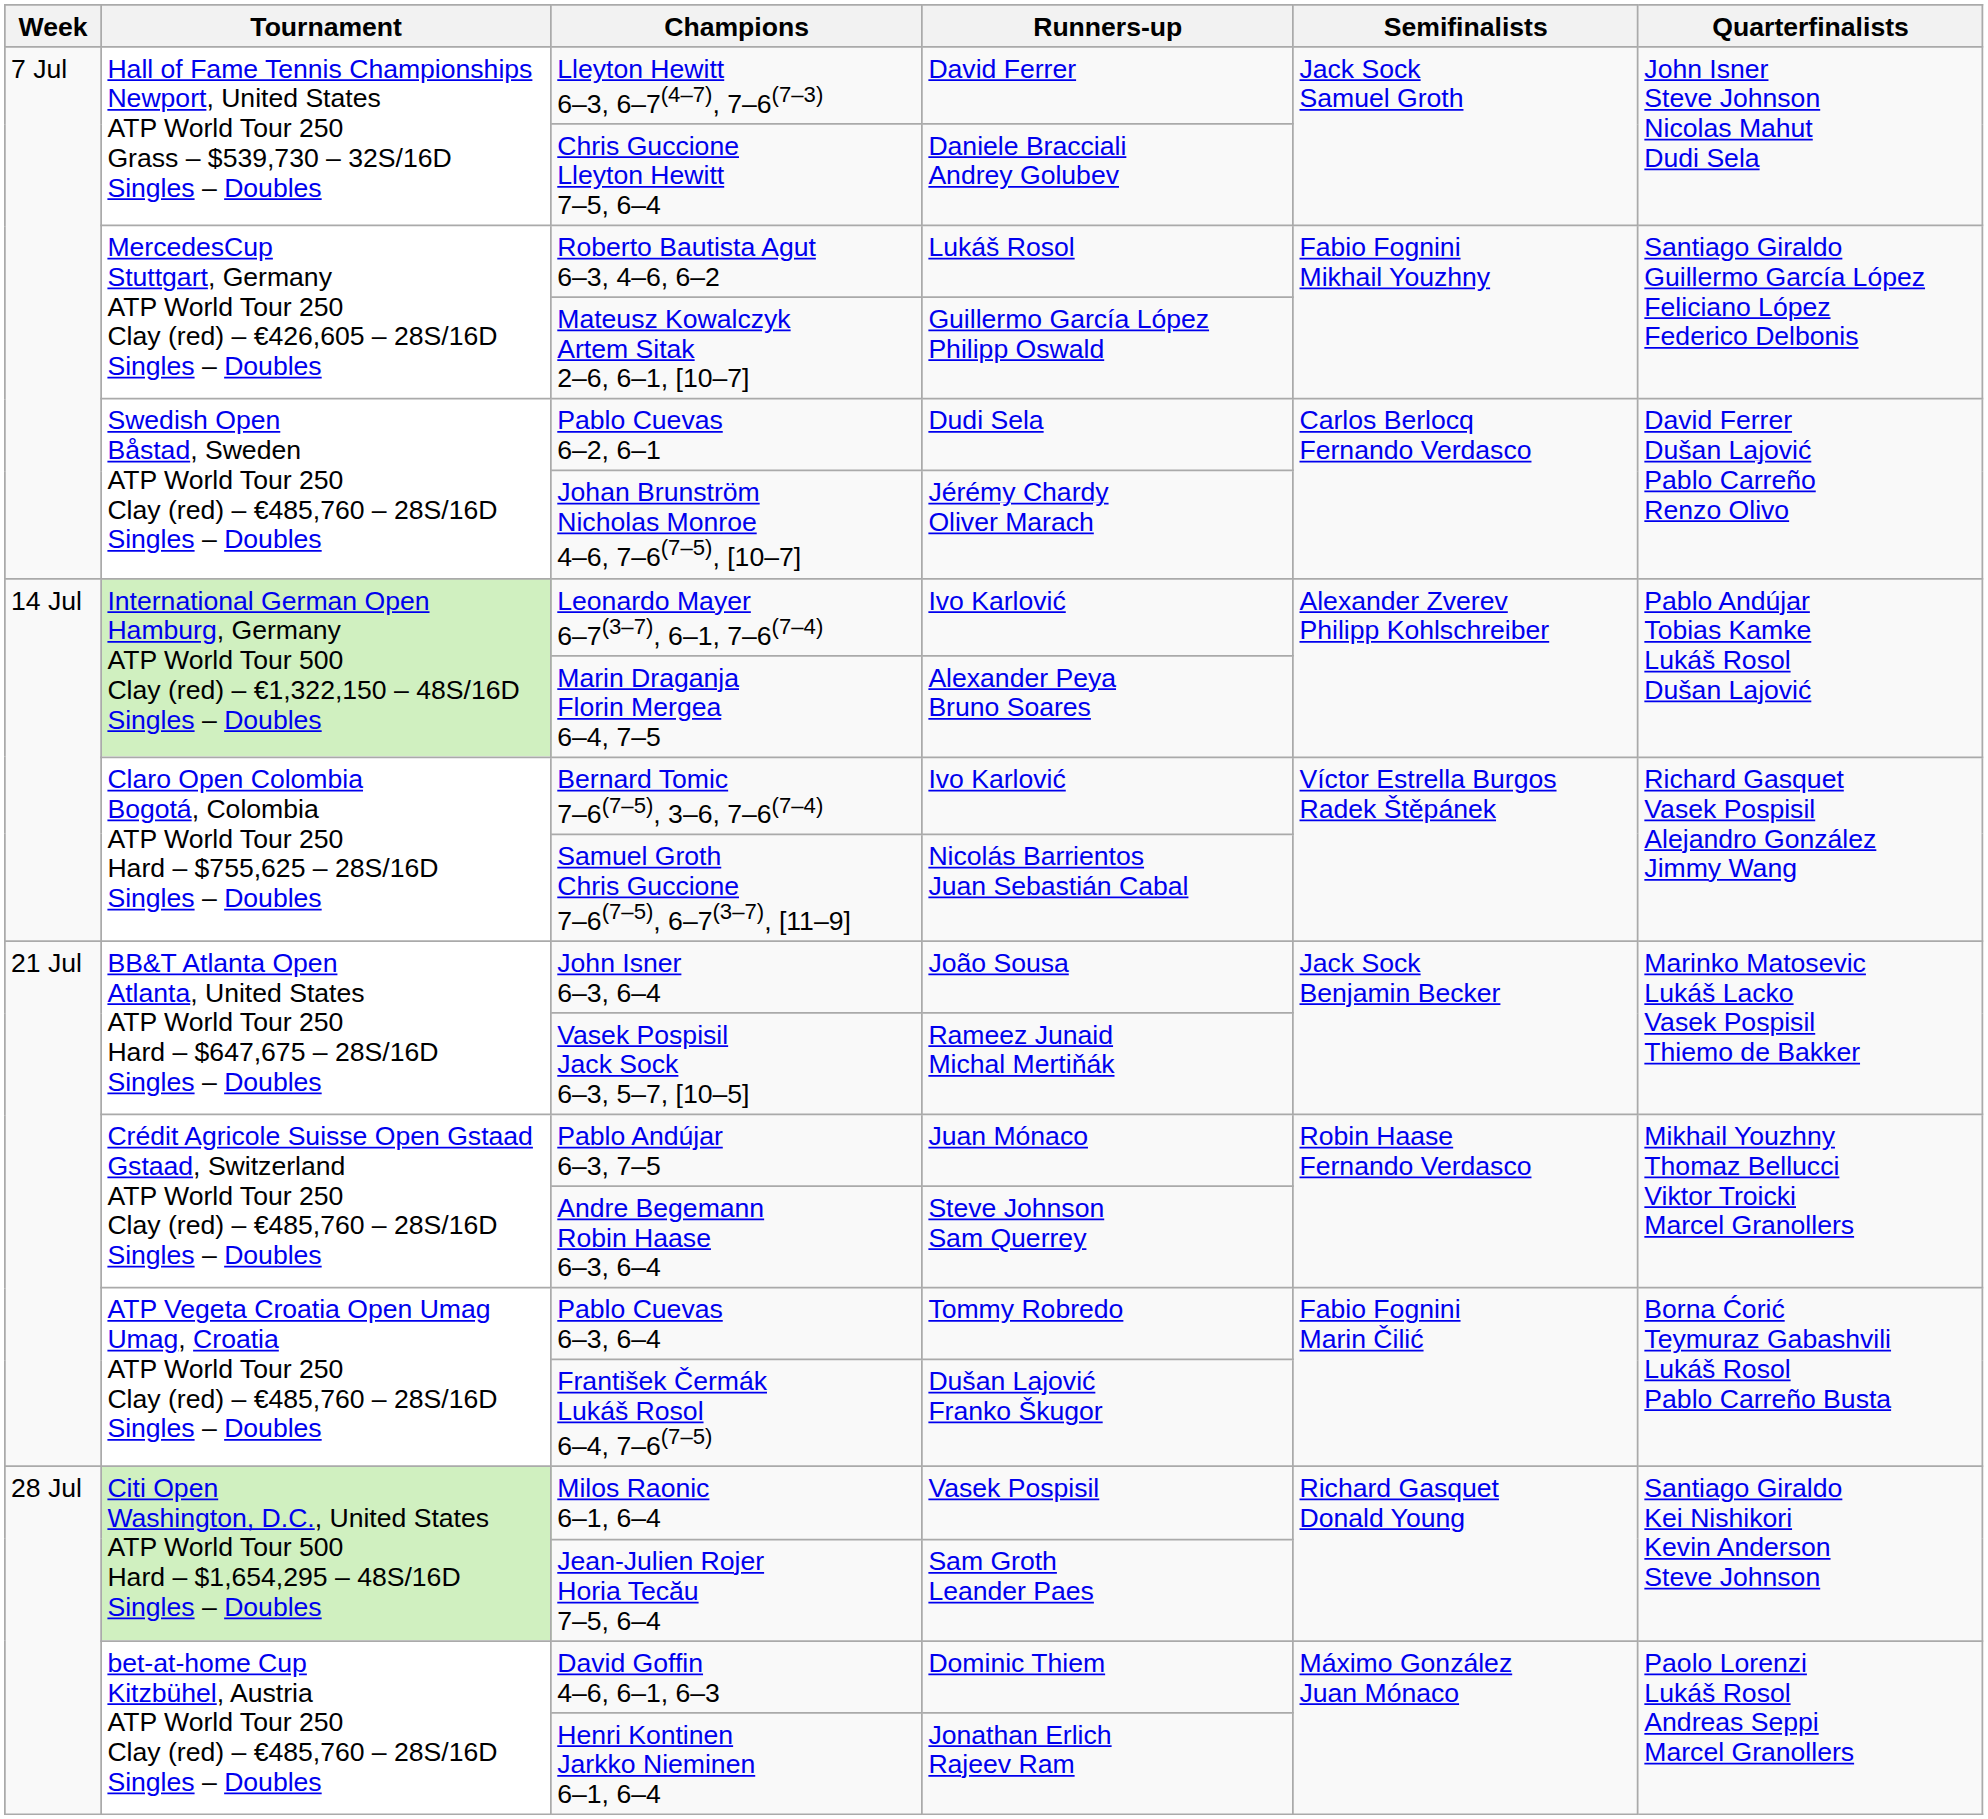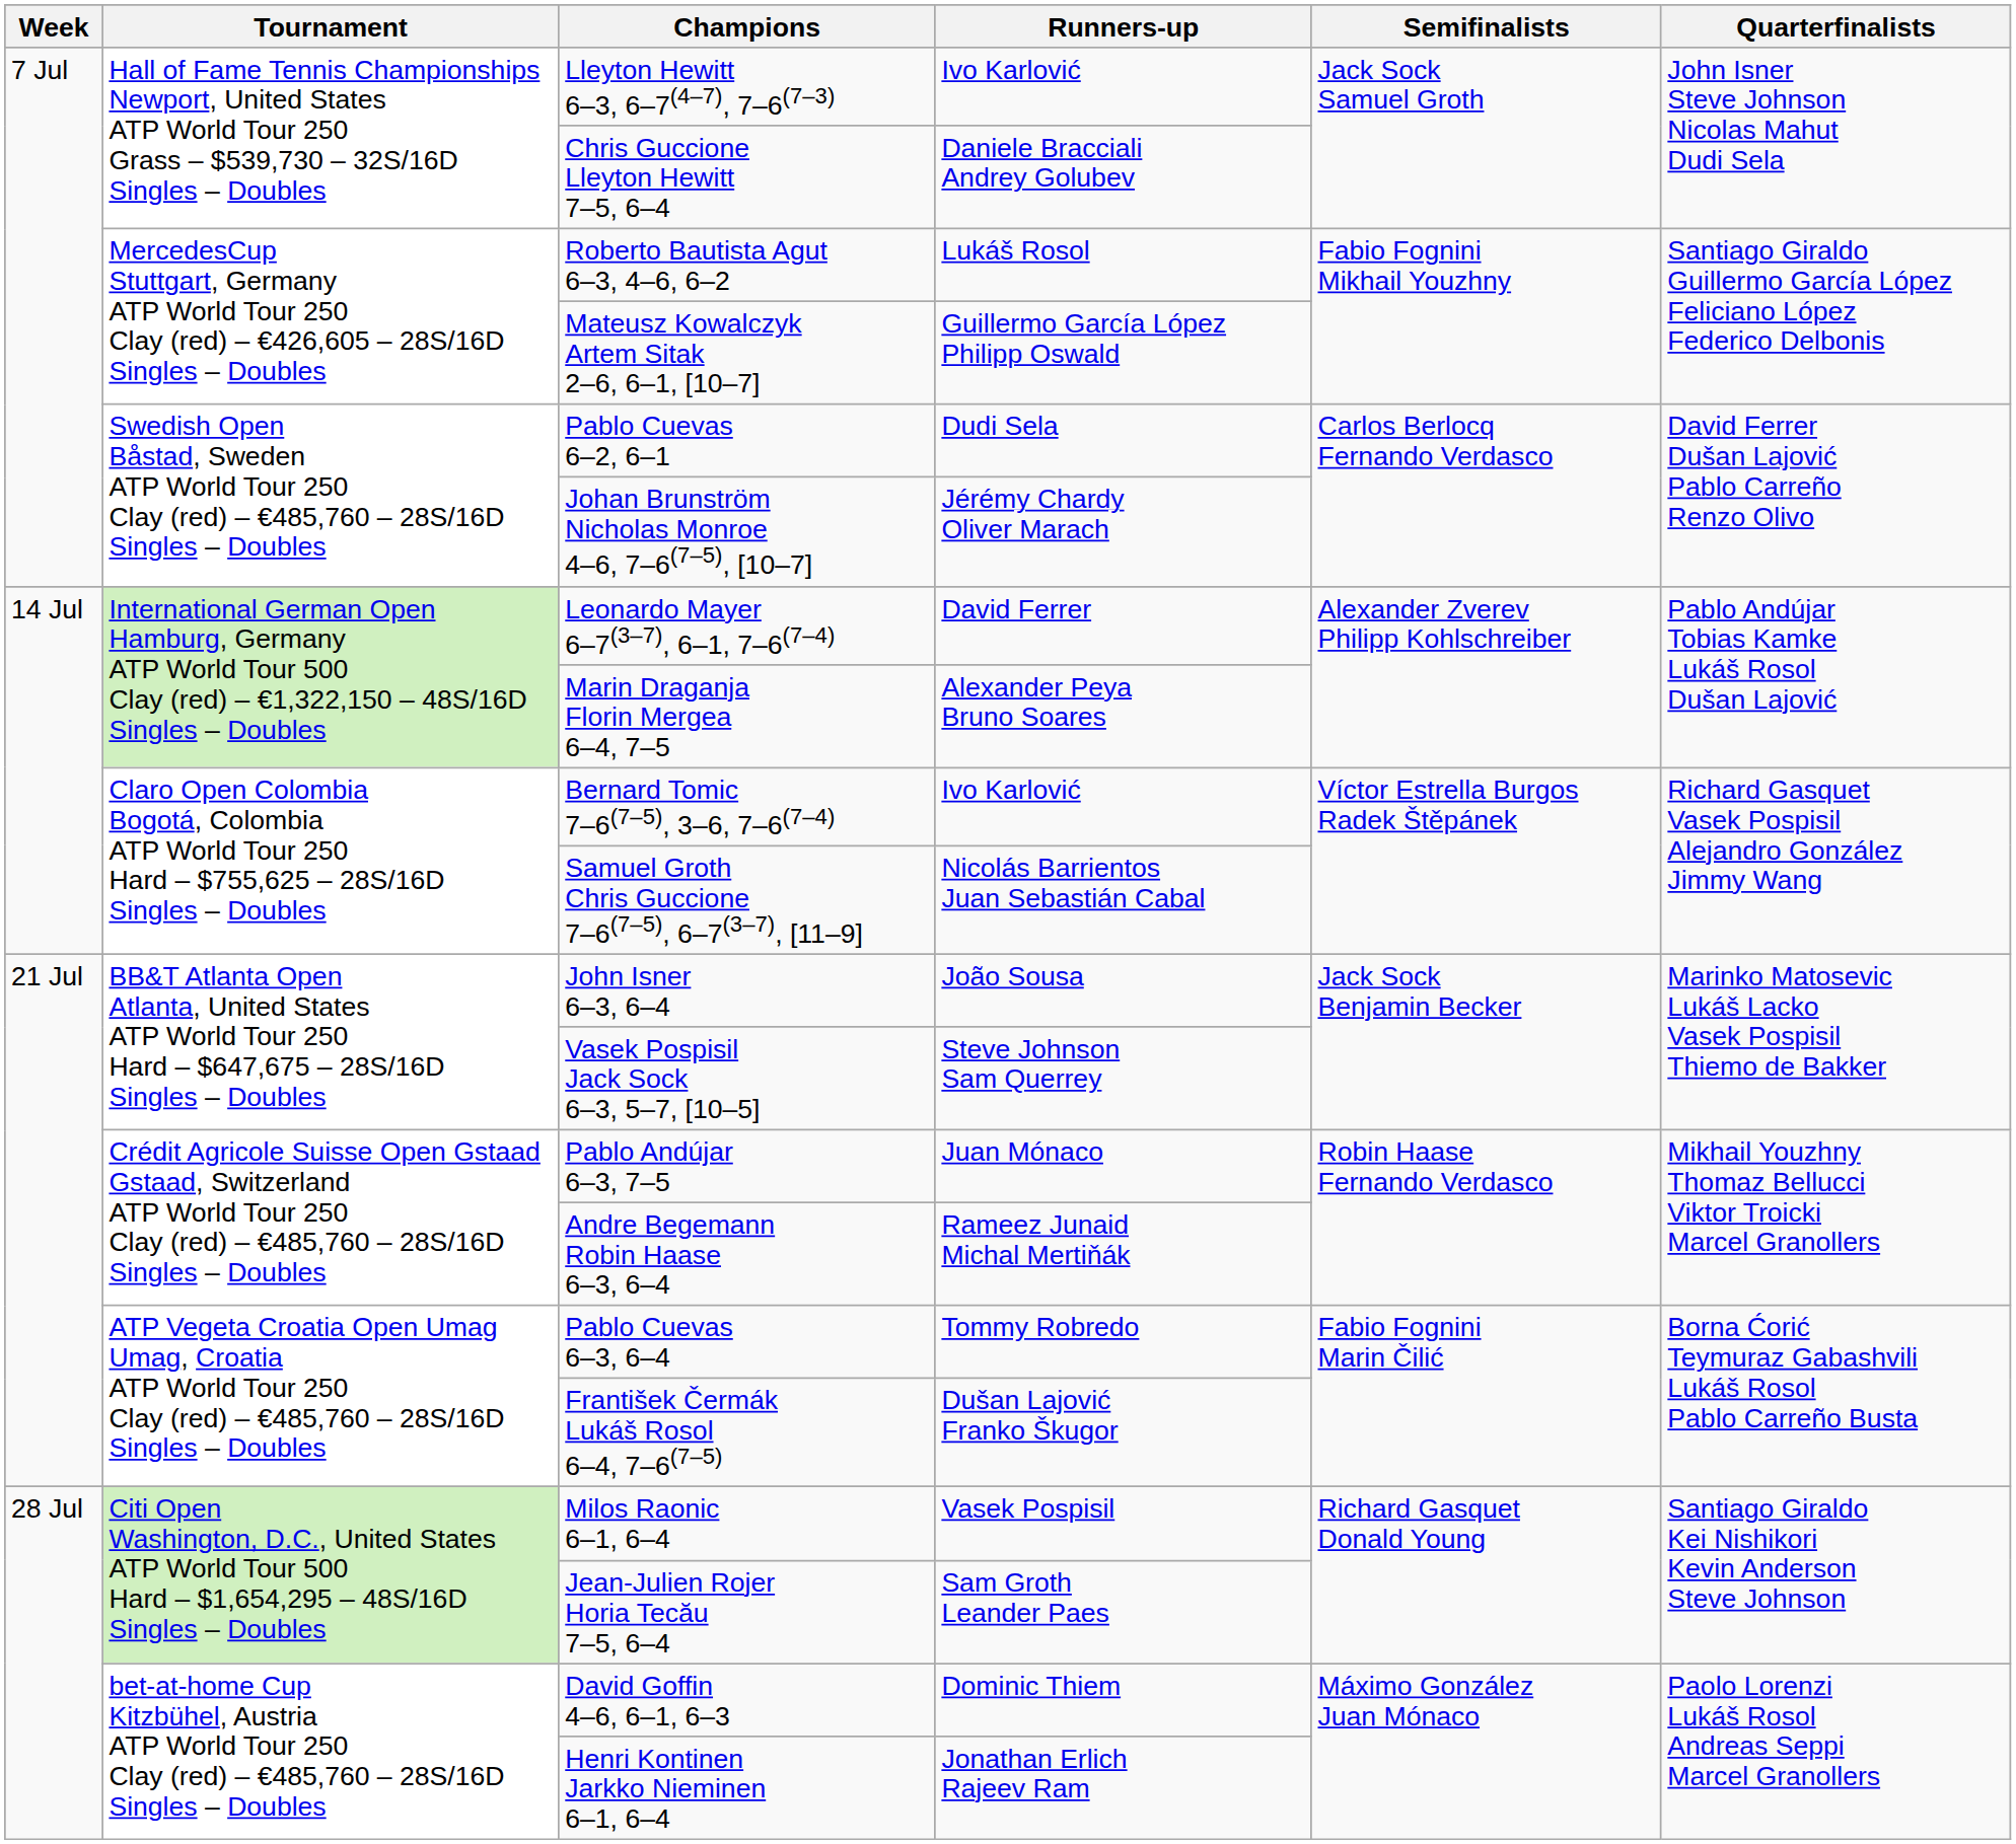Lleyton Hewitt 6–3, 6–7(4–7), 7–6(7–3) | Runners-up: David Ferrer -> Ivo Karlović
Leonardo Mayer 6–7(3–7), 6–1, 7–6(7–4) | Runners-up: Ivo Karlović -> David Ferrer
Vasek Pospisil Jack Sock 6–3, 5–7, [10–5] | Runners-up: Rameez Junaid Michal Mertiňák -> Steve Johnson Sam Querrey
Andre Begemann Robin Haase 6–3, 6–4 | Runners-up: Steve Johnson Sam Querrey -> Rameez Junaid Michal Mertiňák
